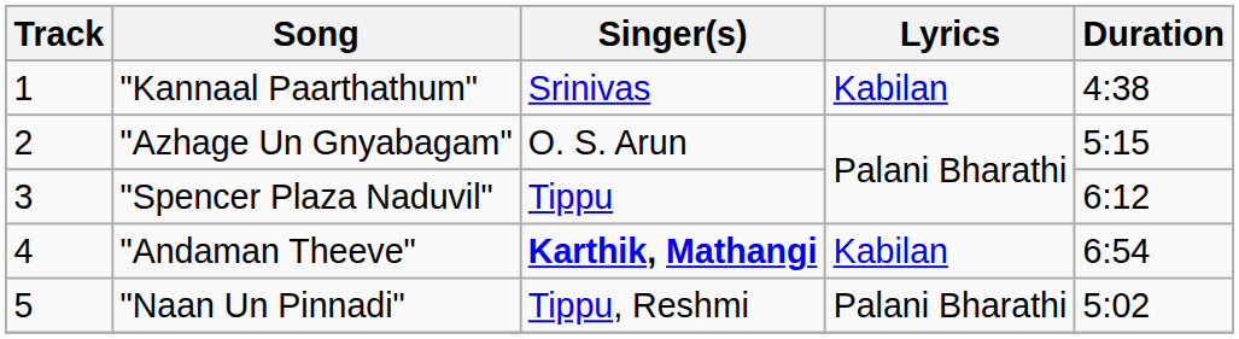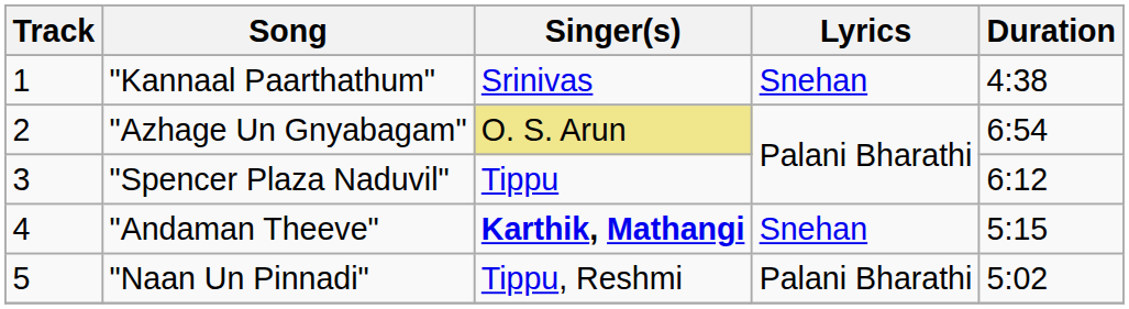"Kannaal Paarthathum" | Lyrics: Kabilan -> Snehan
"Azhage Un Gnyabagam" | Singer(s): no background -> khaki background
"Azhage Un Gnyabagam" | Duration: 5:15 -> 6:54
"Andaman Theeve" | Lyrics: Kabilan -> Snehan
"Andaman Theeve" | Duration: 6:54 -> 5:15
